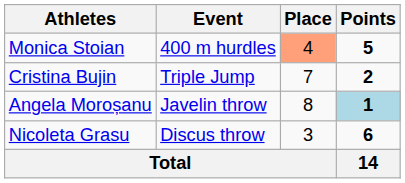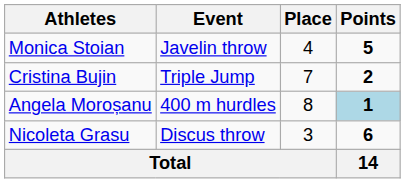Monica Stoian | Event: 400 m hurdles -> Javelin throw
Monica Stoian | Place: lightsalmon background -> no background
Angela Moroșanu | Event: Javelin throw -> 400 m hurdles
